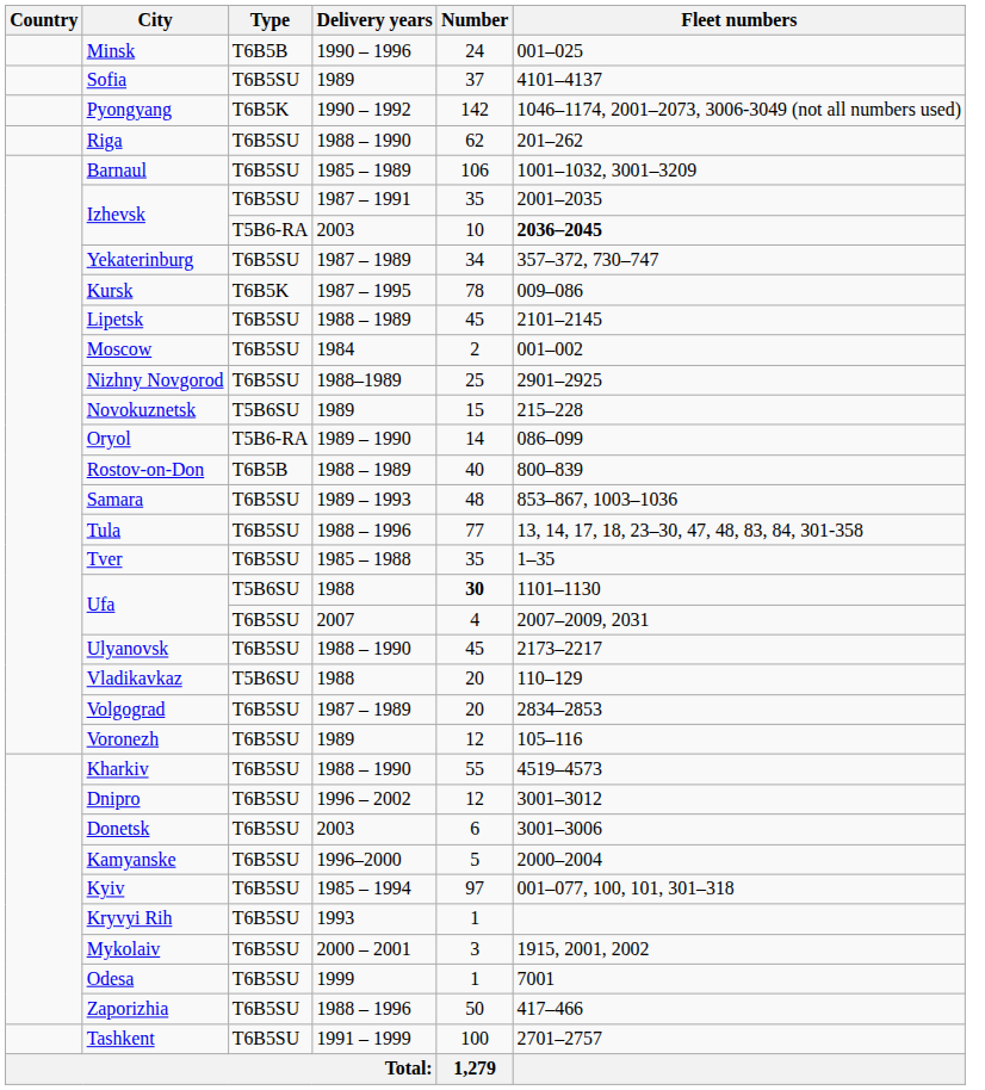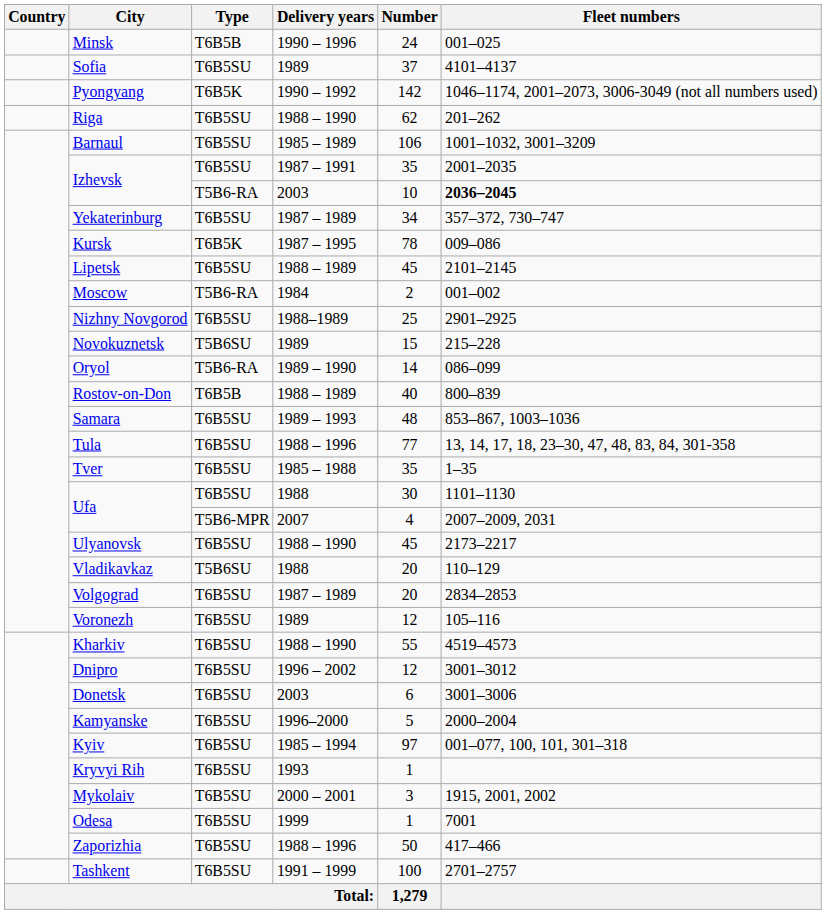Moscow | Type: T6B5SU -> T5B6-RA
Ufa / 1988 | Type: T5B6SU -> T6B5SU
Ufa / 1988 | Number: bold -> normal
Ufa / 2007 | Type: T6B5SU -> T5B6-MPR
